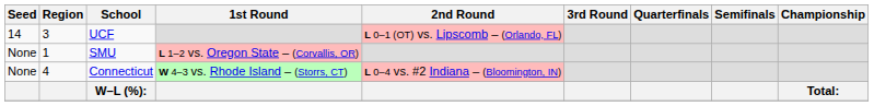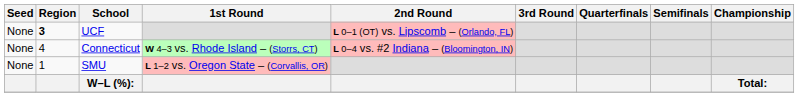UCF | Seed: 14 -> None
UCF | Region: normal -> bold
rows swapped: SMU <-> Connecticut
